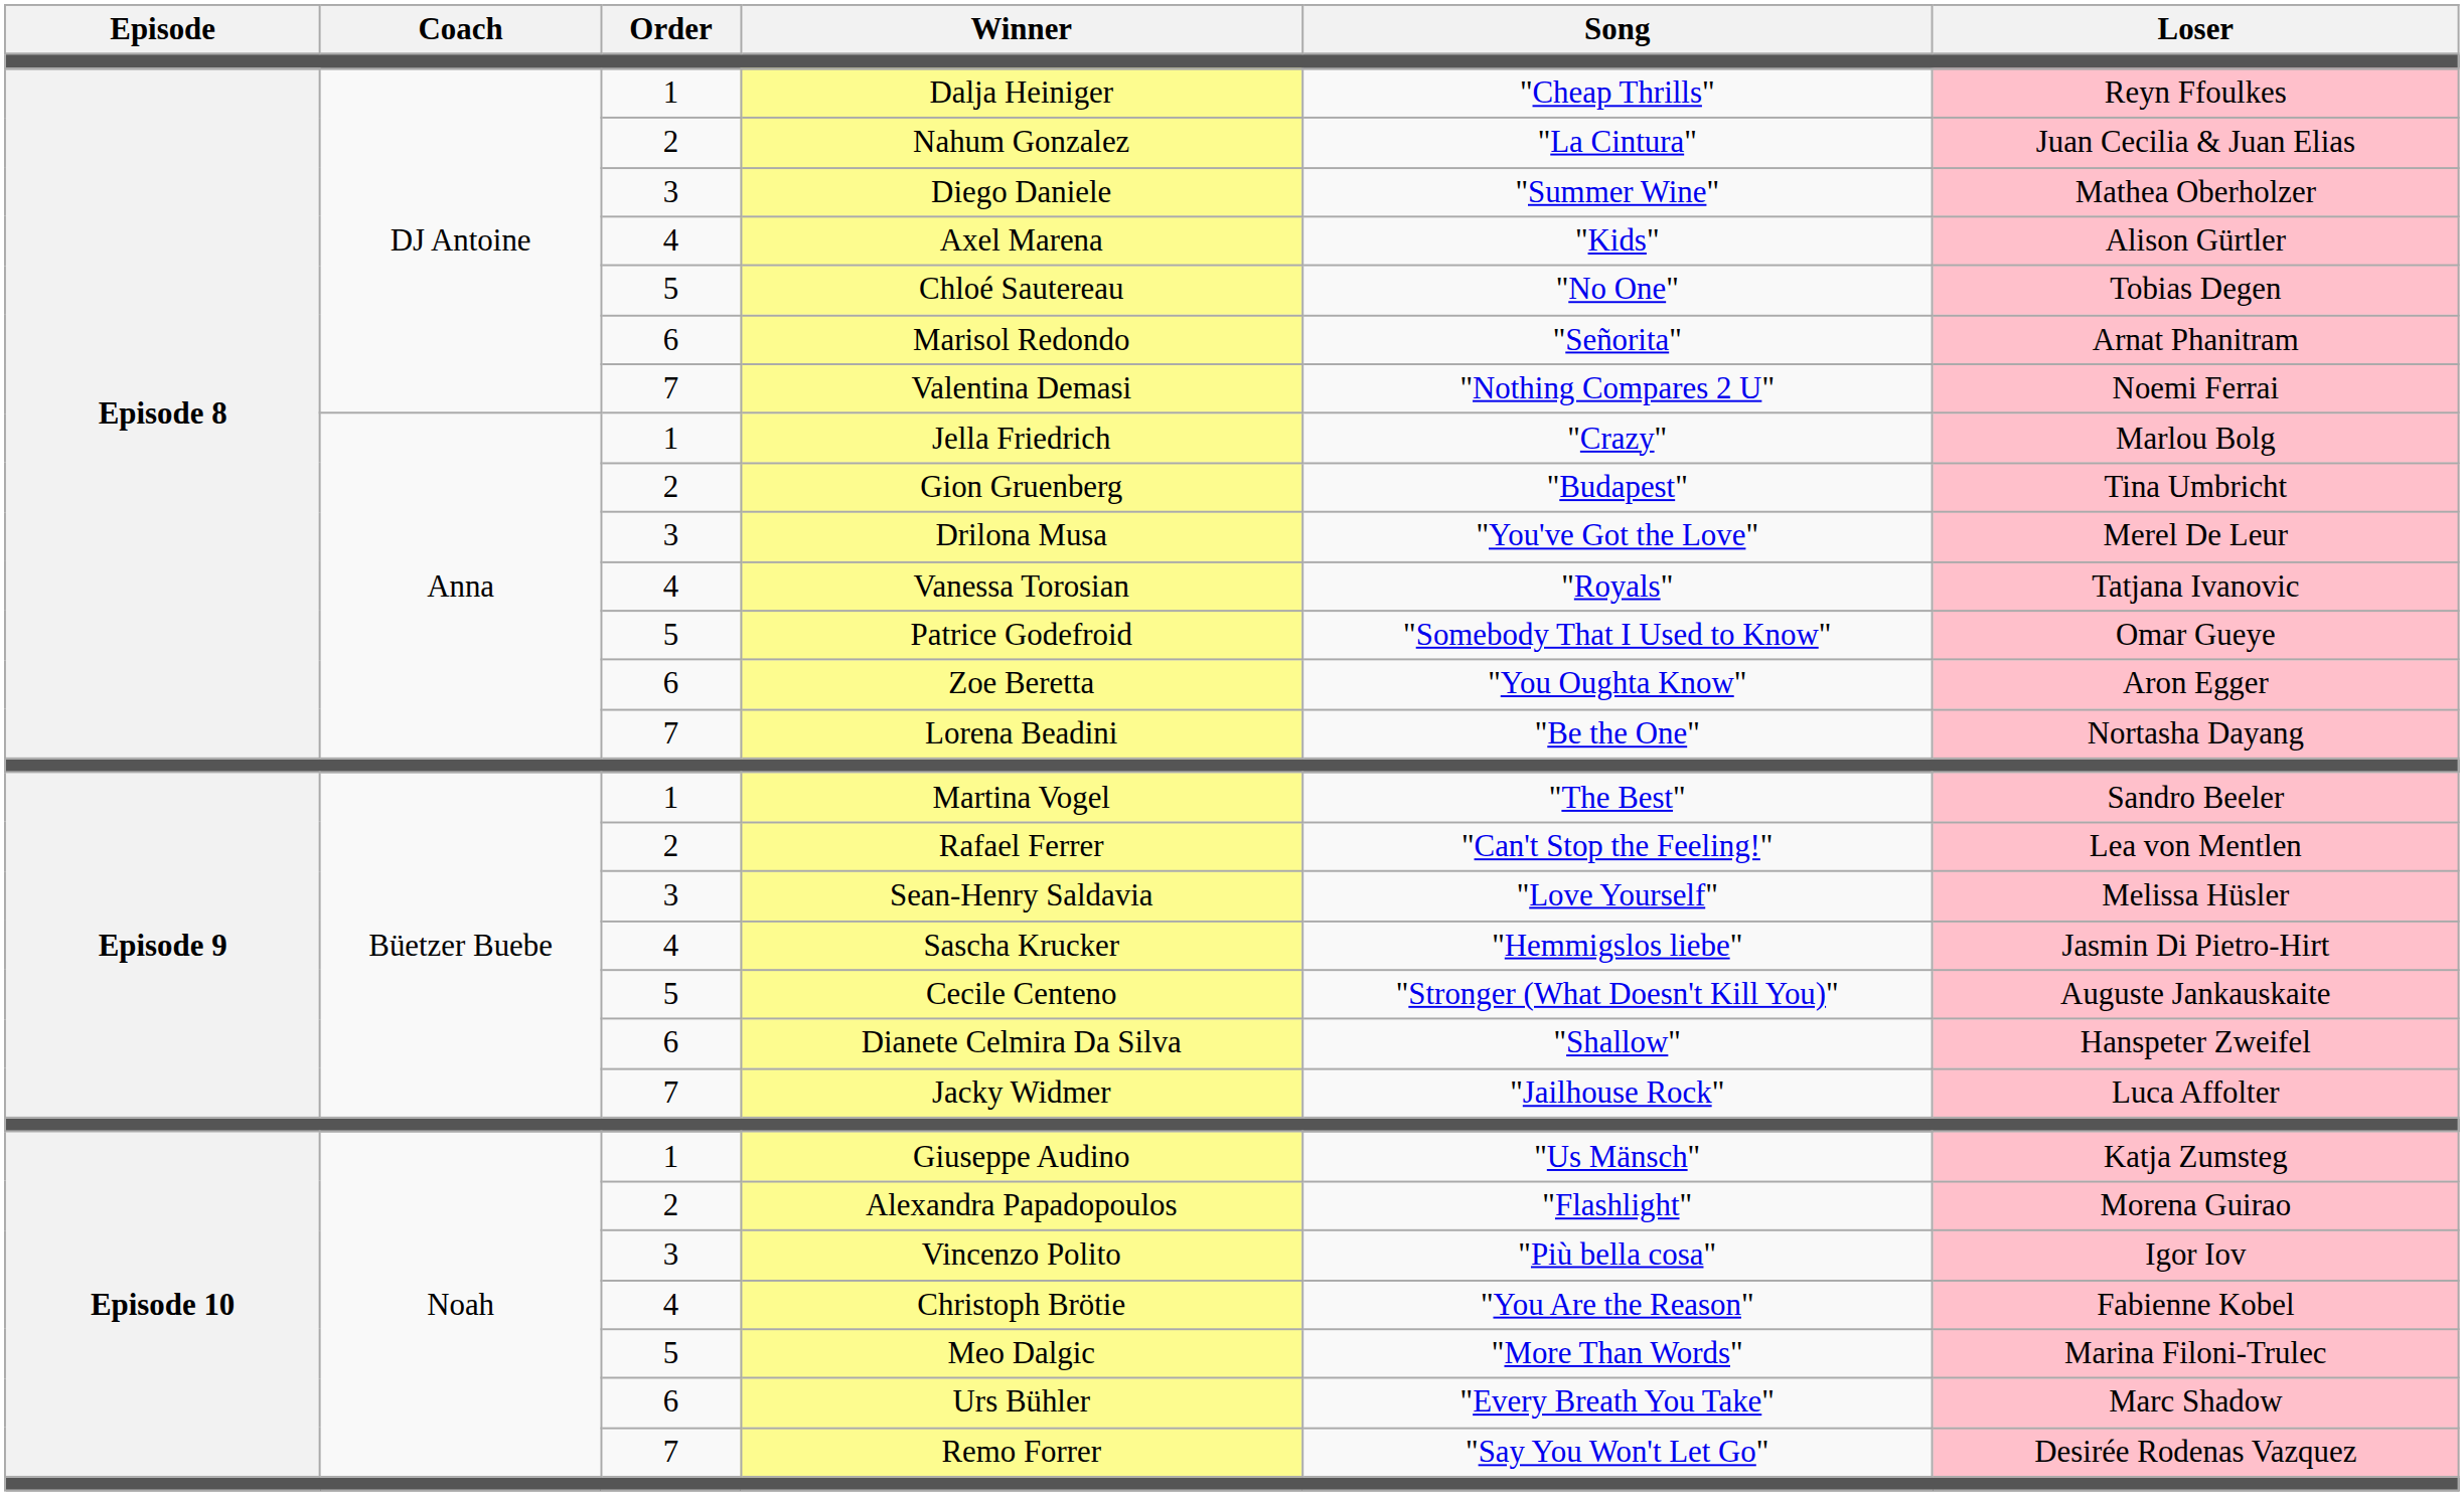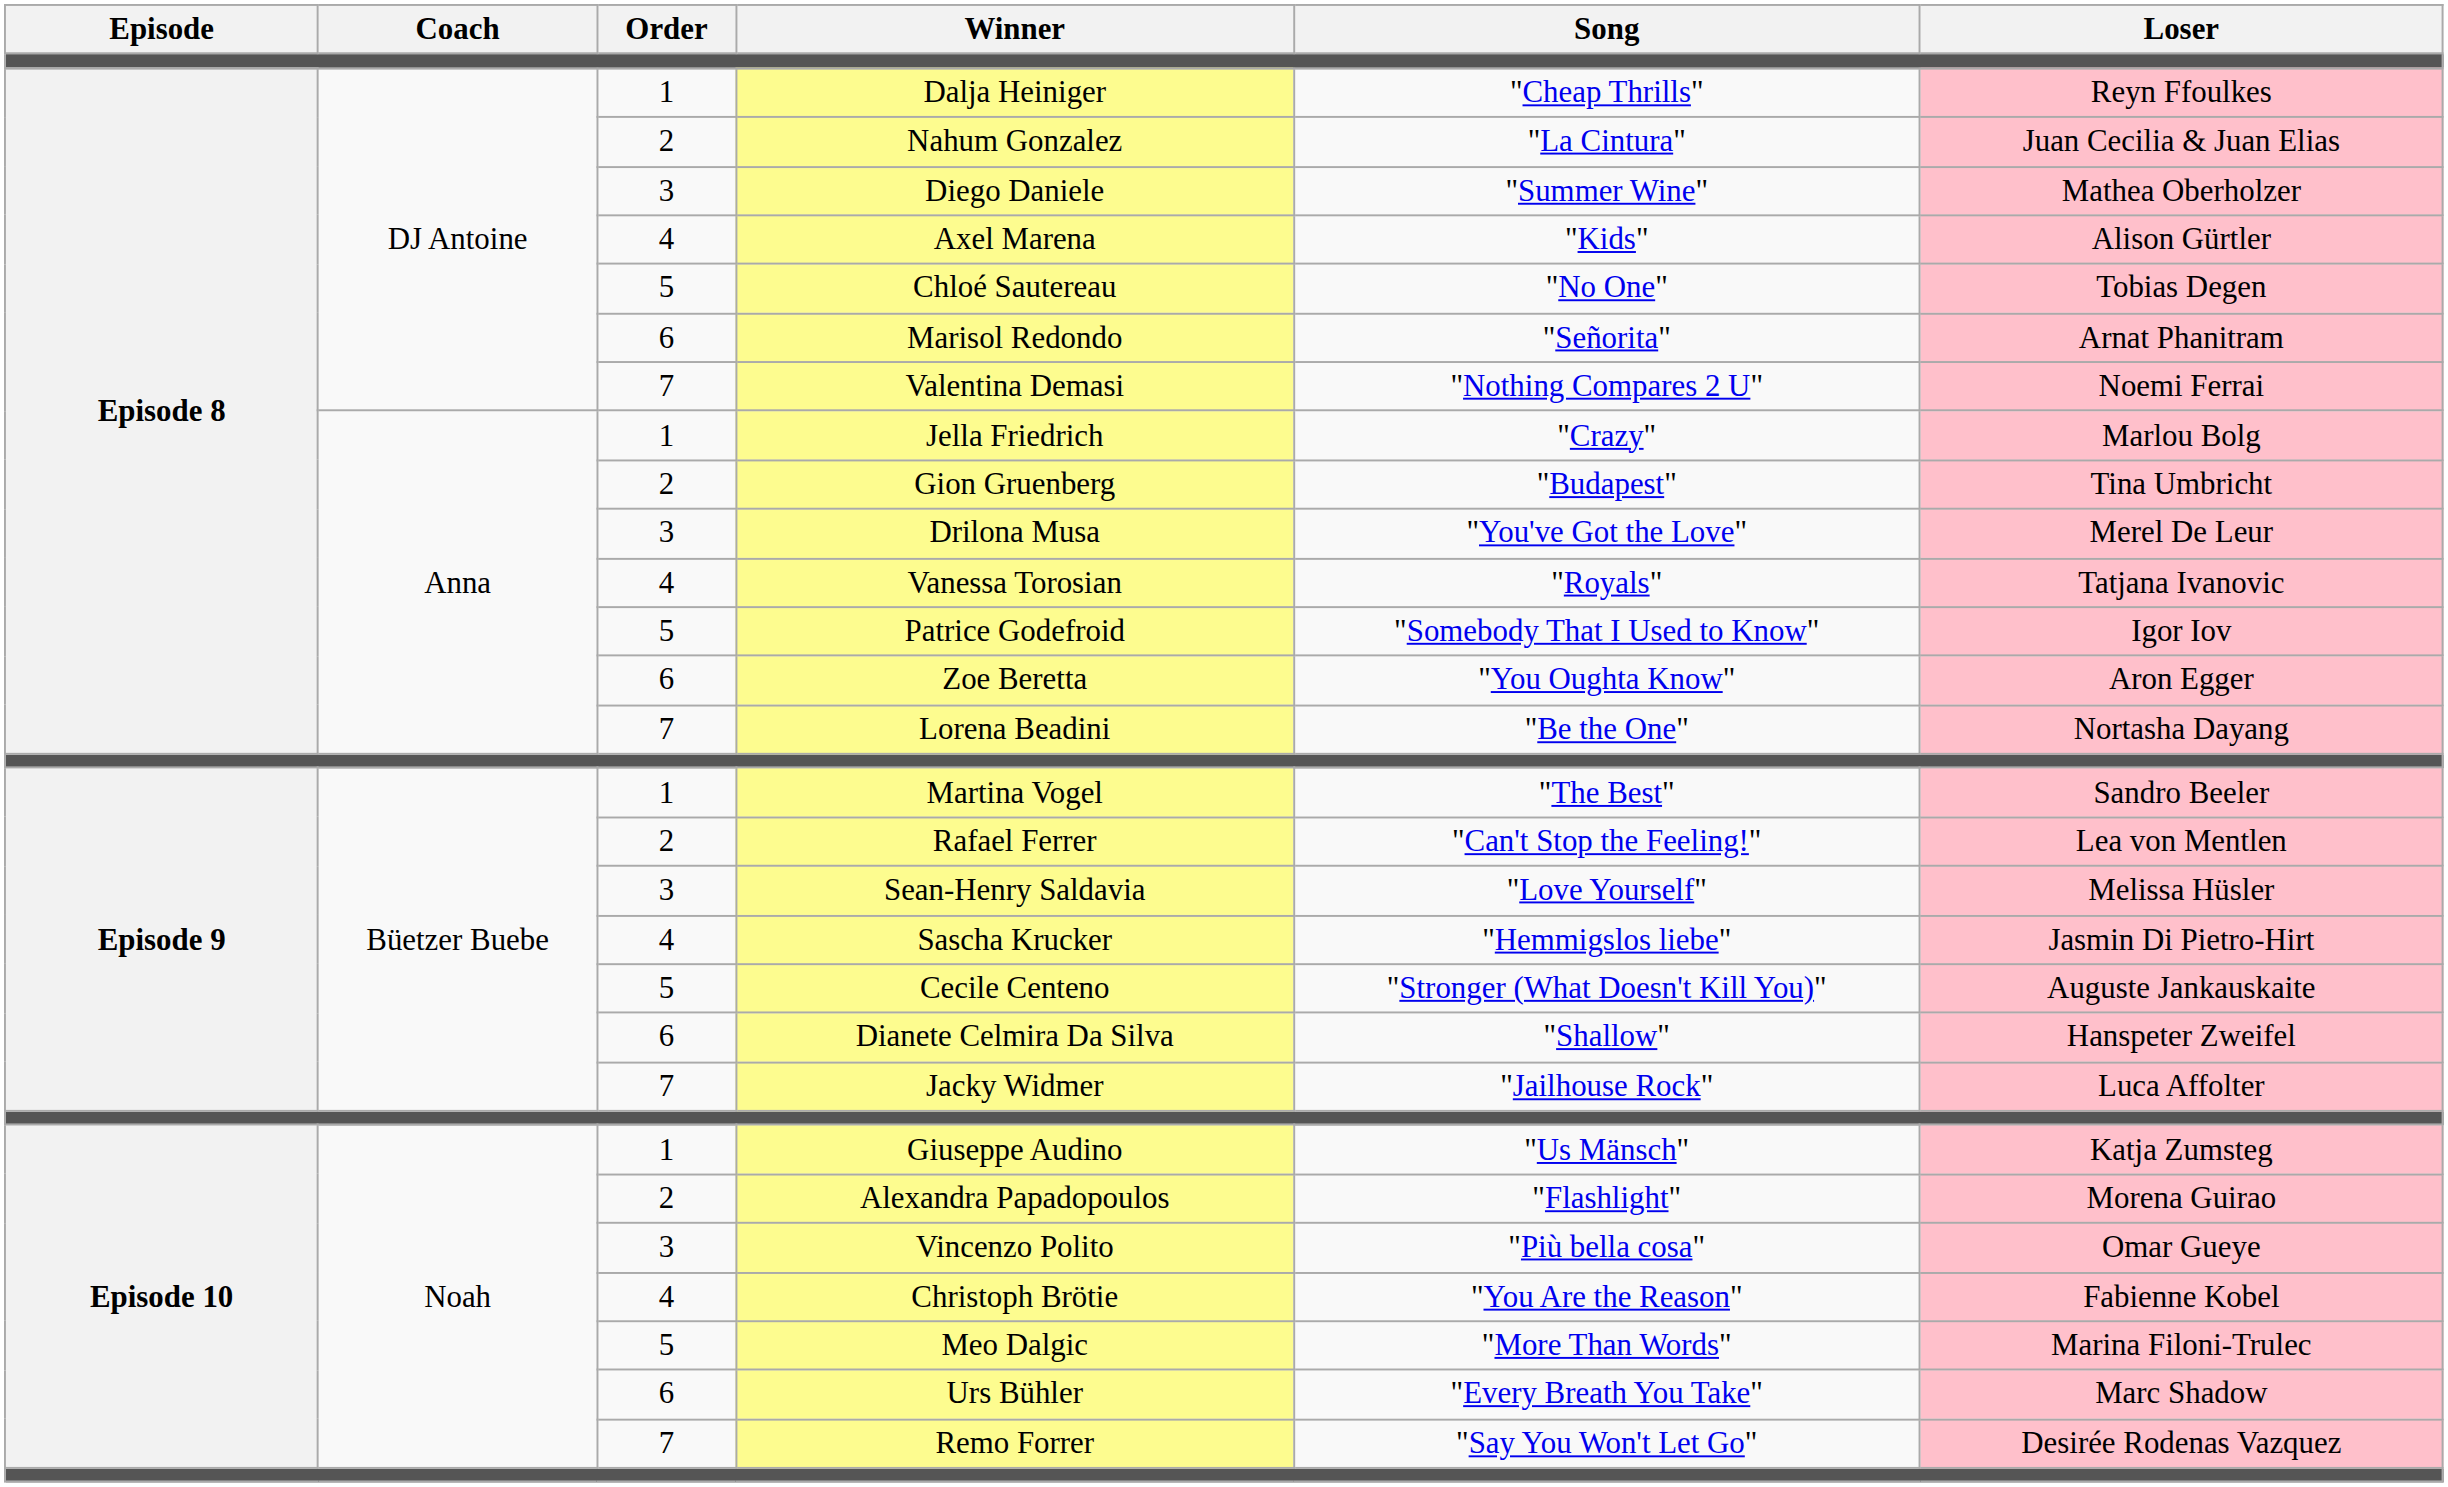Patrice Godefroid | Loser: Omar Gueye -> Igor Iov
Vincenzo Polito | Loser: Igor Iov -> Omar Gueye
